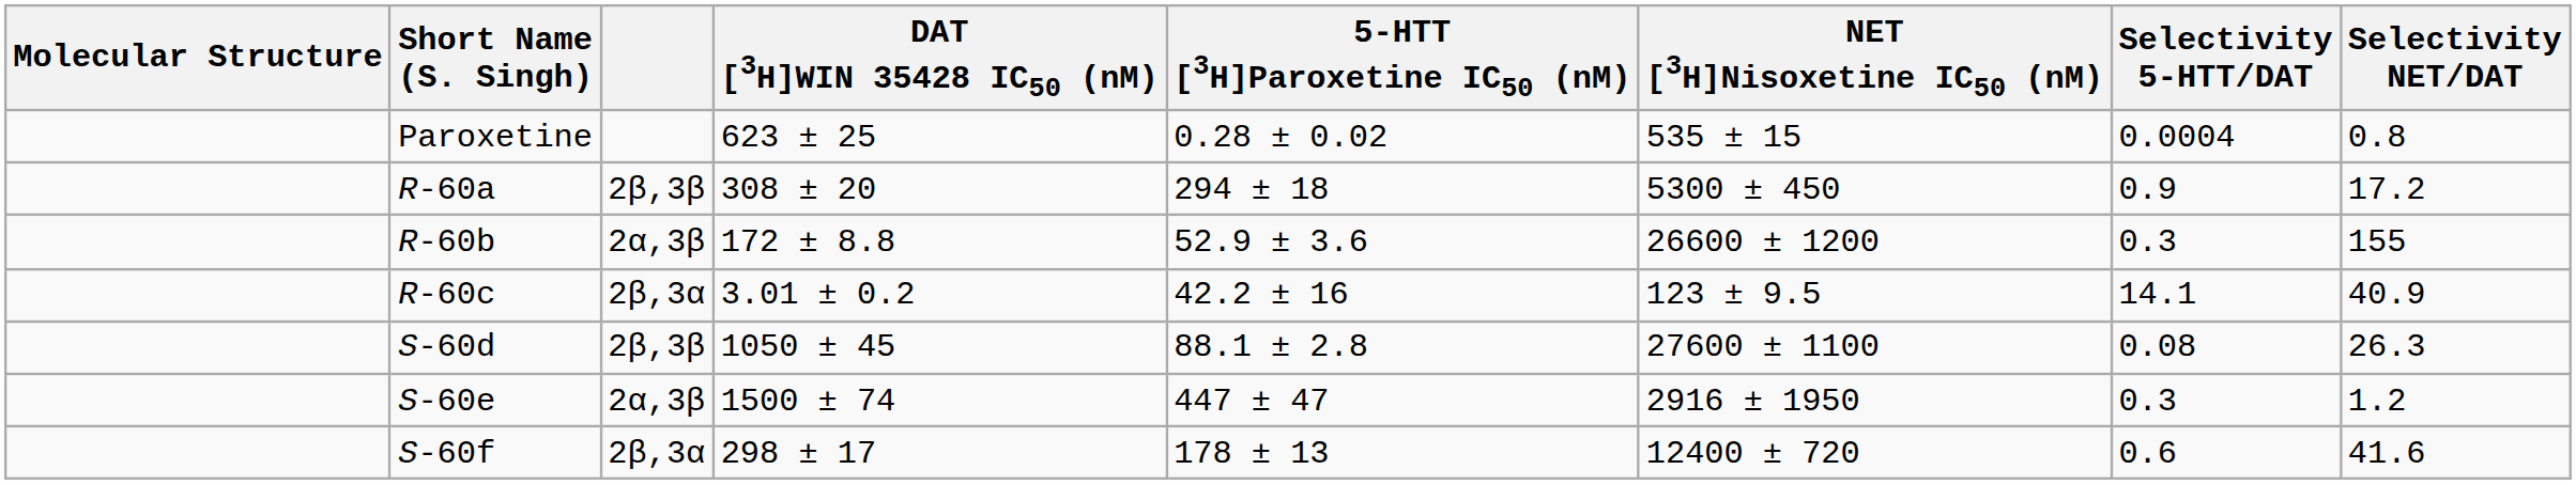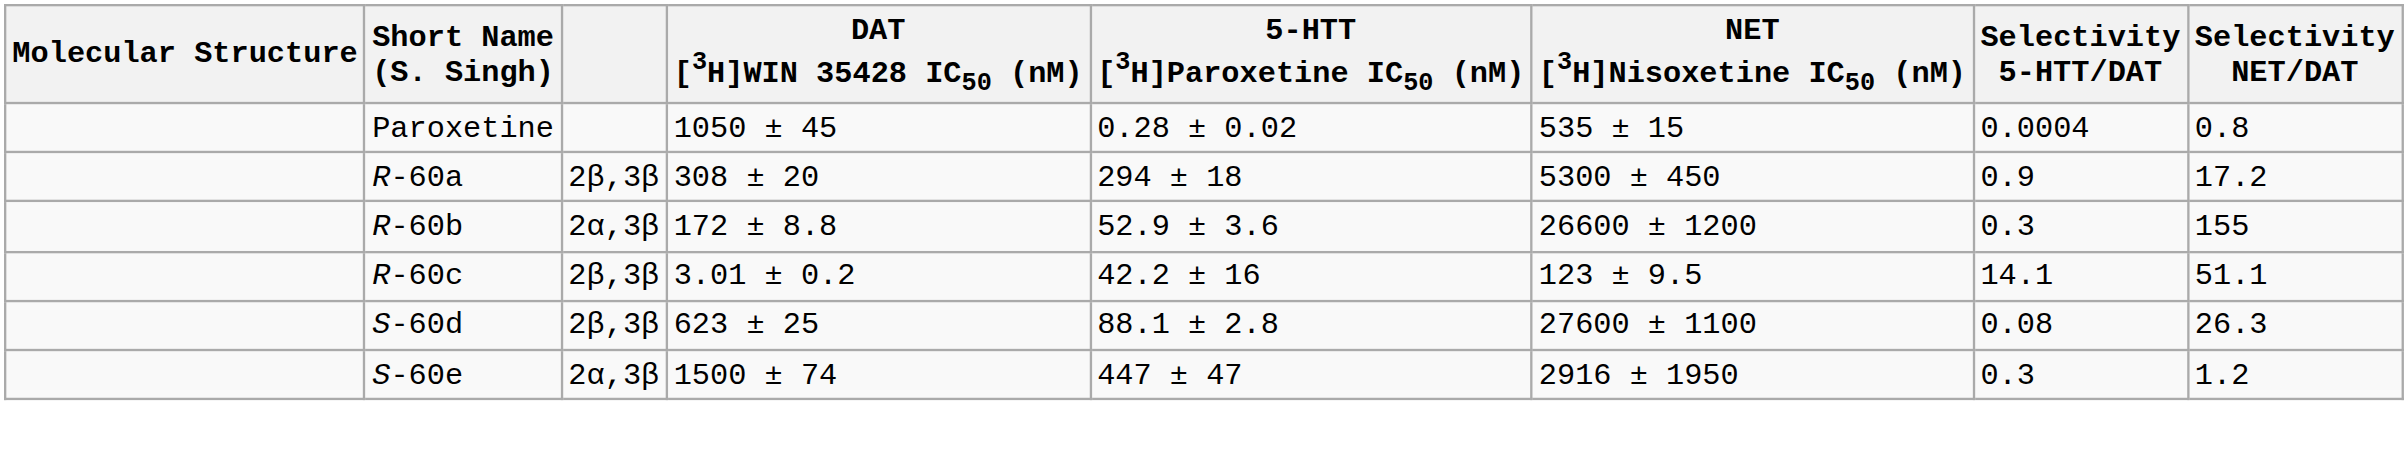Paroxetine | DAT [3H]WIN 35428 IC50 (nM): 623 ± 25 -> 1050 ± 45
R-60c | column 3: 2β,3α -> 2β,3β
R-60c | Selectivity NET/DAT: 40.9 -> 51.1
S-60d | DAT [3H]WIN 35428 IC50 (nM): 1050 ± 45 -> 623 ± 25
- row: S-60f | 2β,3α | 298 ± 17 | 178 ± 13 | 12400 ± 720 | 0.6 | 41.6
